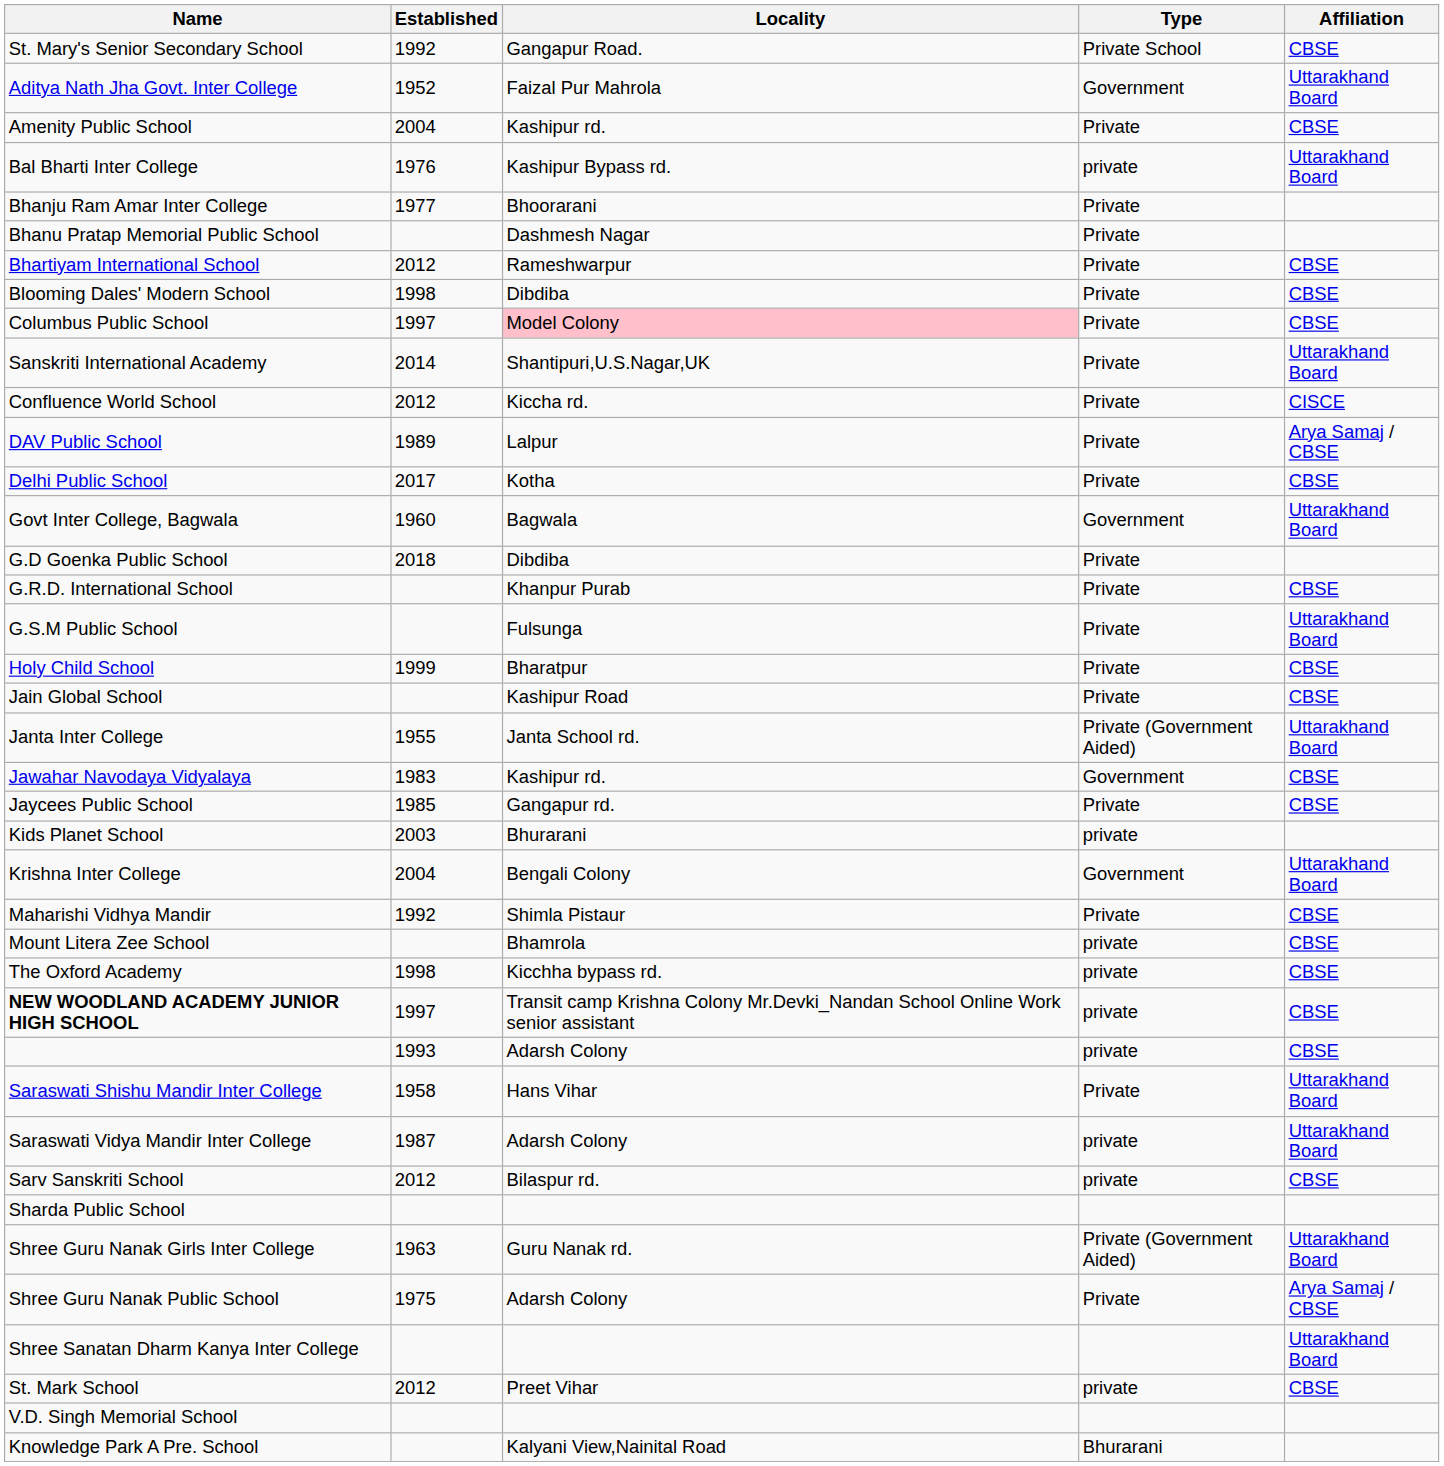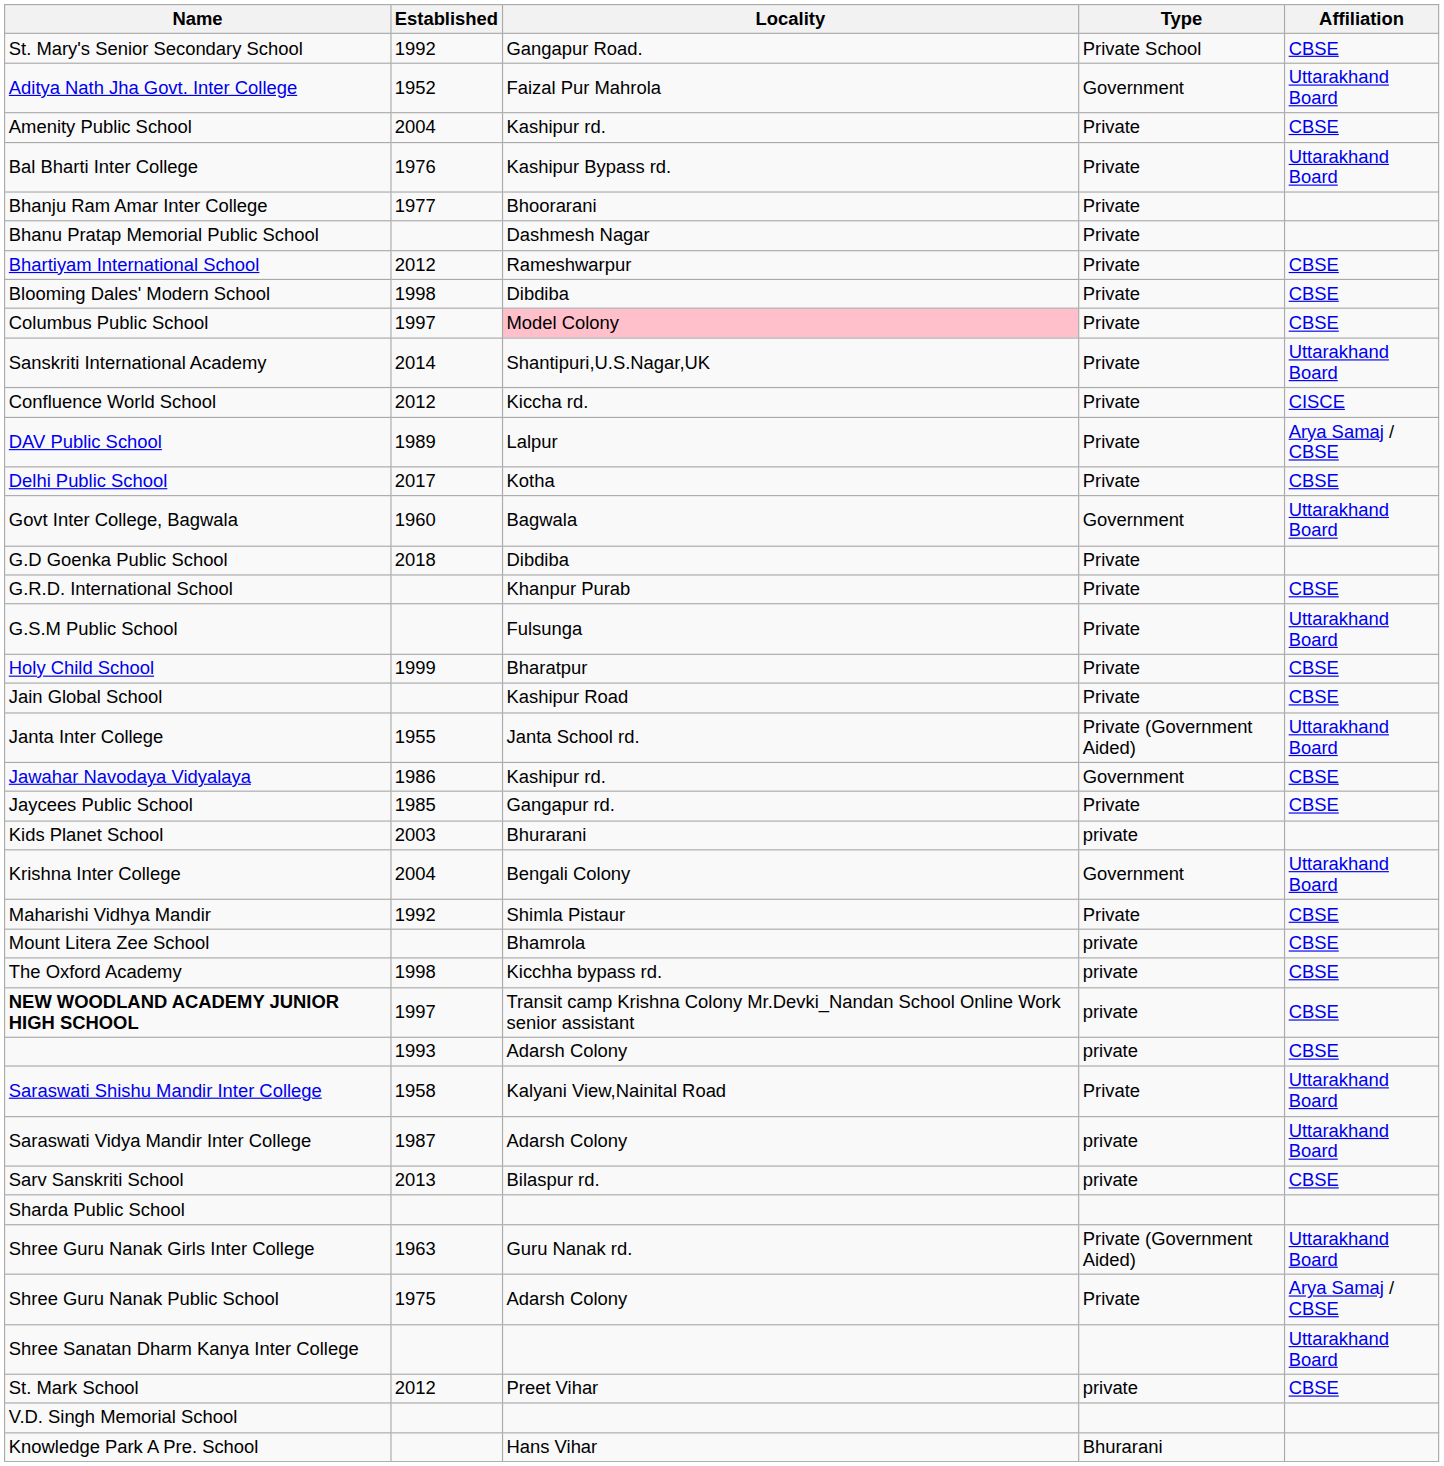Bal Bharti Inter College | Type: private -> Private
Jawahar Navodaya Vidyalaya | Established: 1983 -> 1986
Saraswati Shishu Mandir Inter College | Locality: Hans Vihar -> Kalyani View,Nainital Road
Sarv Sanskriti School | Established: 2012 -> 2013
Knowledge Park A Pre. School | Locality: Kalyani View,Nainital Road -> Hans Vihar
